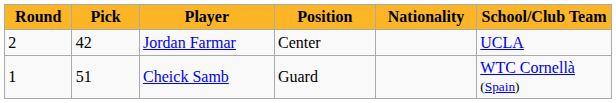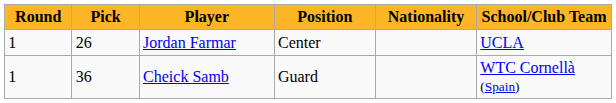Jordan Farmar | Round: 2 -> 1
Jordan Farmar | Pick: 42 -> 26
Cheick Samb | Pick: 51 -> 36
